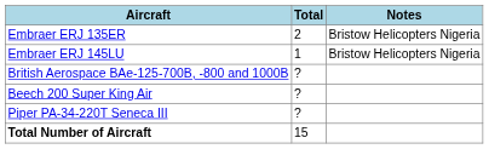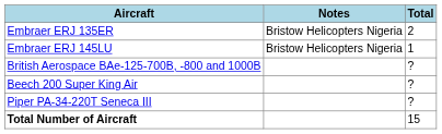columns swapped: Total <-> Notes
